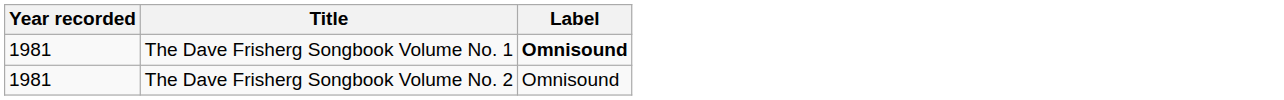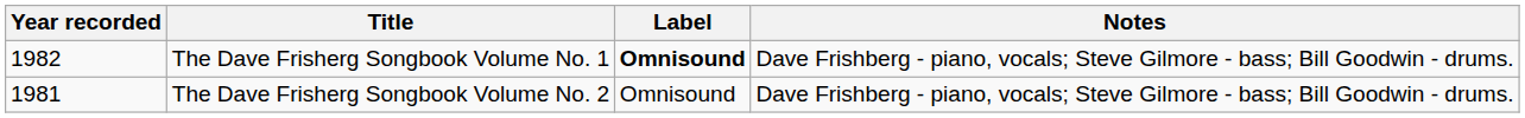+ column: Notes | Dave Frishberg - piano, vocals; Steve Gilmore - bass; Bill Goodwin - drums. | Dave Frishberg - piano, vocals; Steve Gilmore - bass; Bill Goodwin - drums.
The Dave Frisherg Songbook Volume No. 1 | Year recorded: 1981 -> 1982
